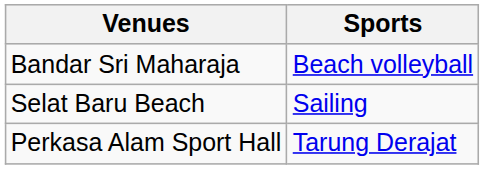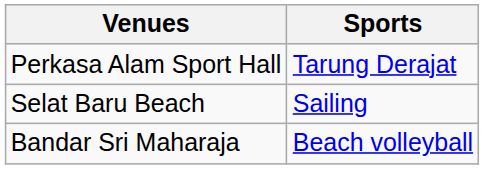rows swapped: Perkasa Alam Sport Hall <-> Bandar Sri Maharaja
